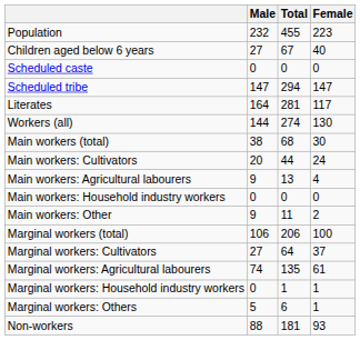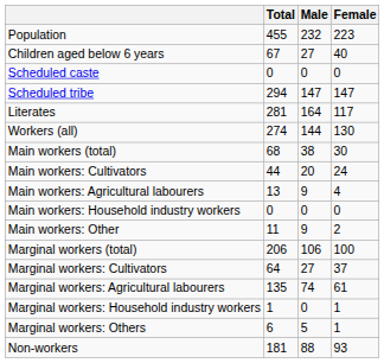columns swapped: Total <-> Male
